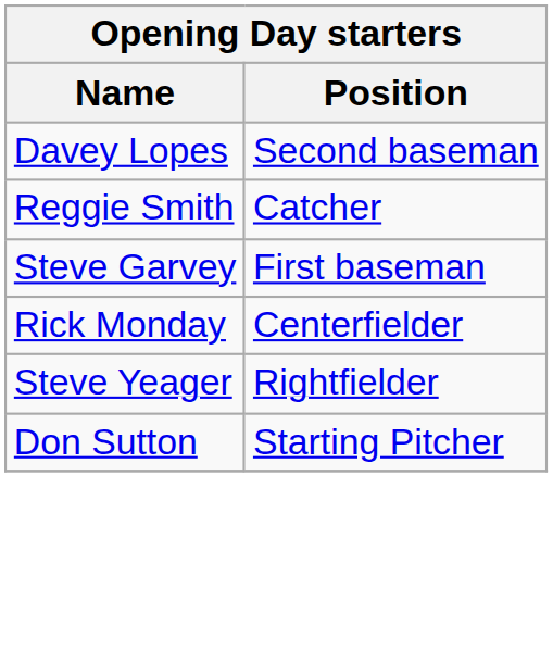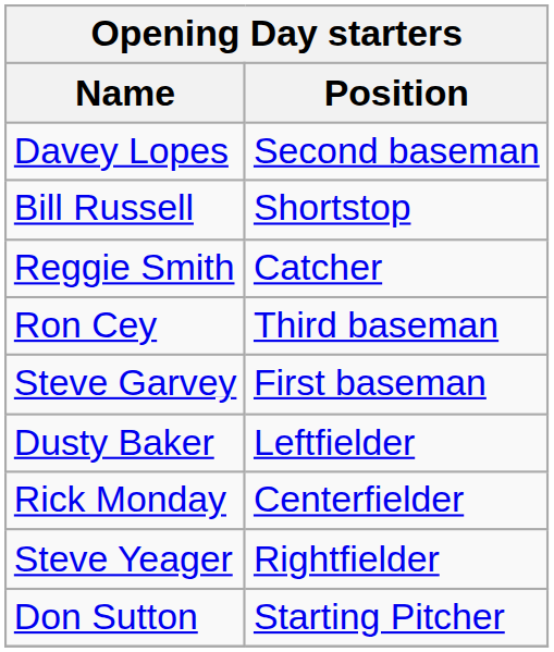+ row: Bill Russell | Shortstop
+ row: Ron Cey | Third baseman
+ row: Dusty Baker | Leftfielder
